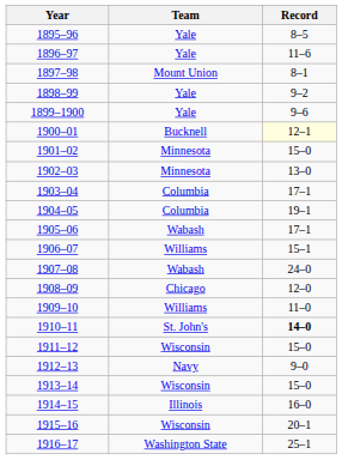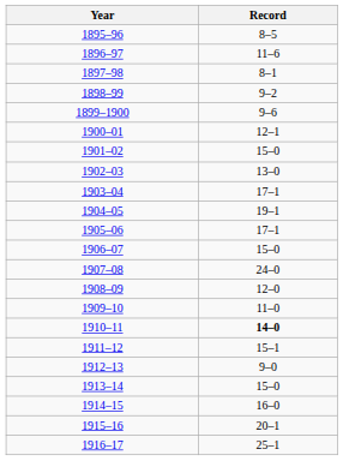- column: Team | Yale | Yale | Mount Union | Yale | Yale | Bucknell | Minnesota | Minnesota | Columbia | Columbia | Wabash | Williams | Wabash | Chicago | Williams | St. John's | Wisconsin | Navy | Wisconsin | Illinois | Wisconsin | Washington State
1900–01 | Record: lightyellow background -> no background
1906–07 | Record: 15–1 -> 15–0
1911–12 | Record: 15–0 -> 15–1
